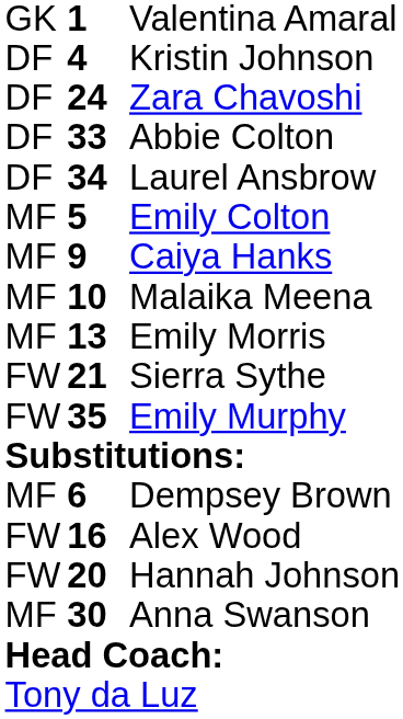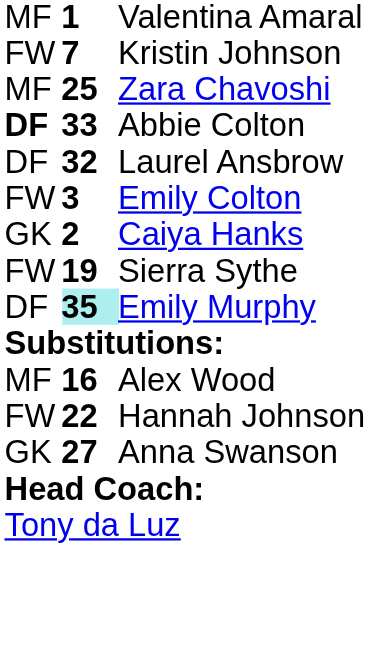Valentina Amaral | column 1: GK -> MF
Kristin Johnson | column 1: DF -> FW
Kristin Johnson | column 2: 4 -> 7
Zara Chavoshi | column 1: DF -> MF
Zara Chavoshi | column 2: 24 -> 25
Abbie Colton | column 1: normal -> bold
Laurel Ansbrow | column 2: 34 -> 32
Emily Colton | column 1: MF -> FW
Emily Colton | column 2: 5 -> 3
Caiya Hanks | column 1: MF -> GK
Caiya Hanks | column 2: 9 -> 2
- row: MF | 10 | Malaika Meena
- row: MF | 13 | Emily Morris
Sierra Sythe | column 2: 21 -> 19
Emily Murphy | column 1: FW -> DF
Emily Murphy | column 2: no background -> paleturquoise background
- row: MF | 6 | Dempsey Brown
Alex Wood | column 1: FW -> MF
Hannah Johnson | column 2: 20 -> 22
Anna Swanson | column 1: MF -> GK
Anna Swanson | column 2: 30 -> 27
